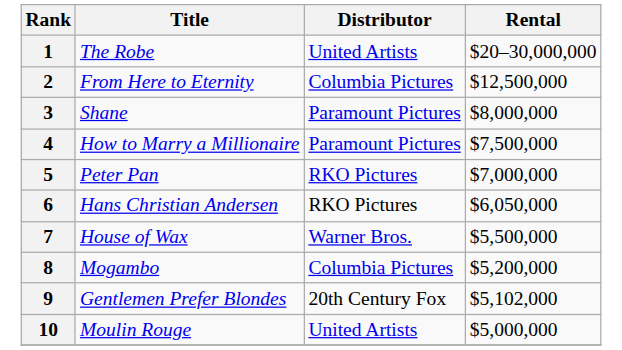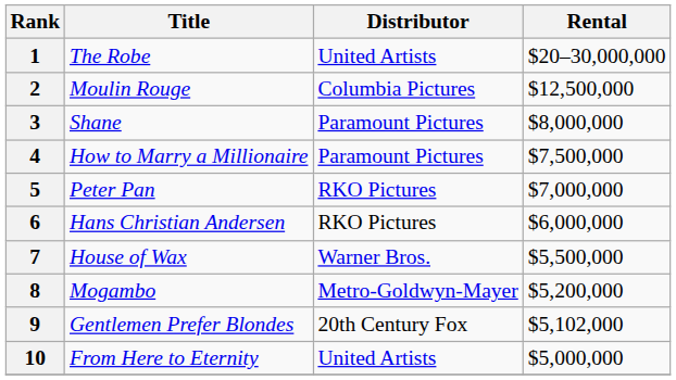2 | Title: From Here to Eternity -> Moulin Rouge
6 | Rental: $6,050,000 -> $6,000,000
8 | Distributor: Columbia Pictures -> Metro-Goldwyn-Mayer
10 | Title: Moulin Rouge -> From Here to Eternity
